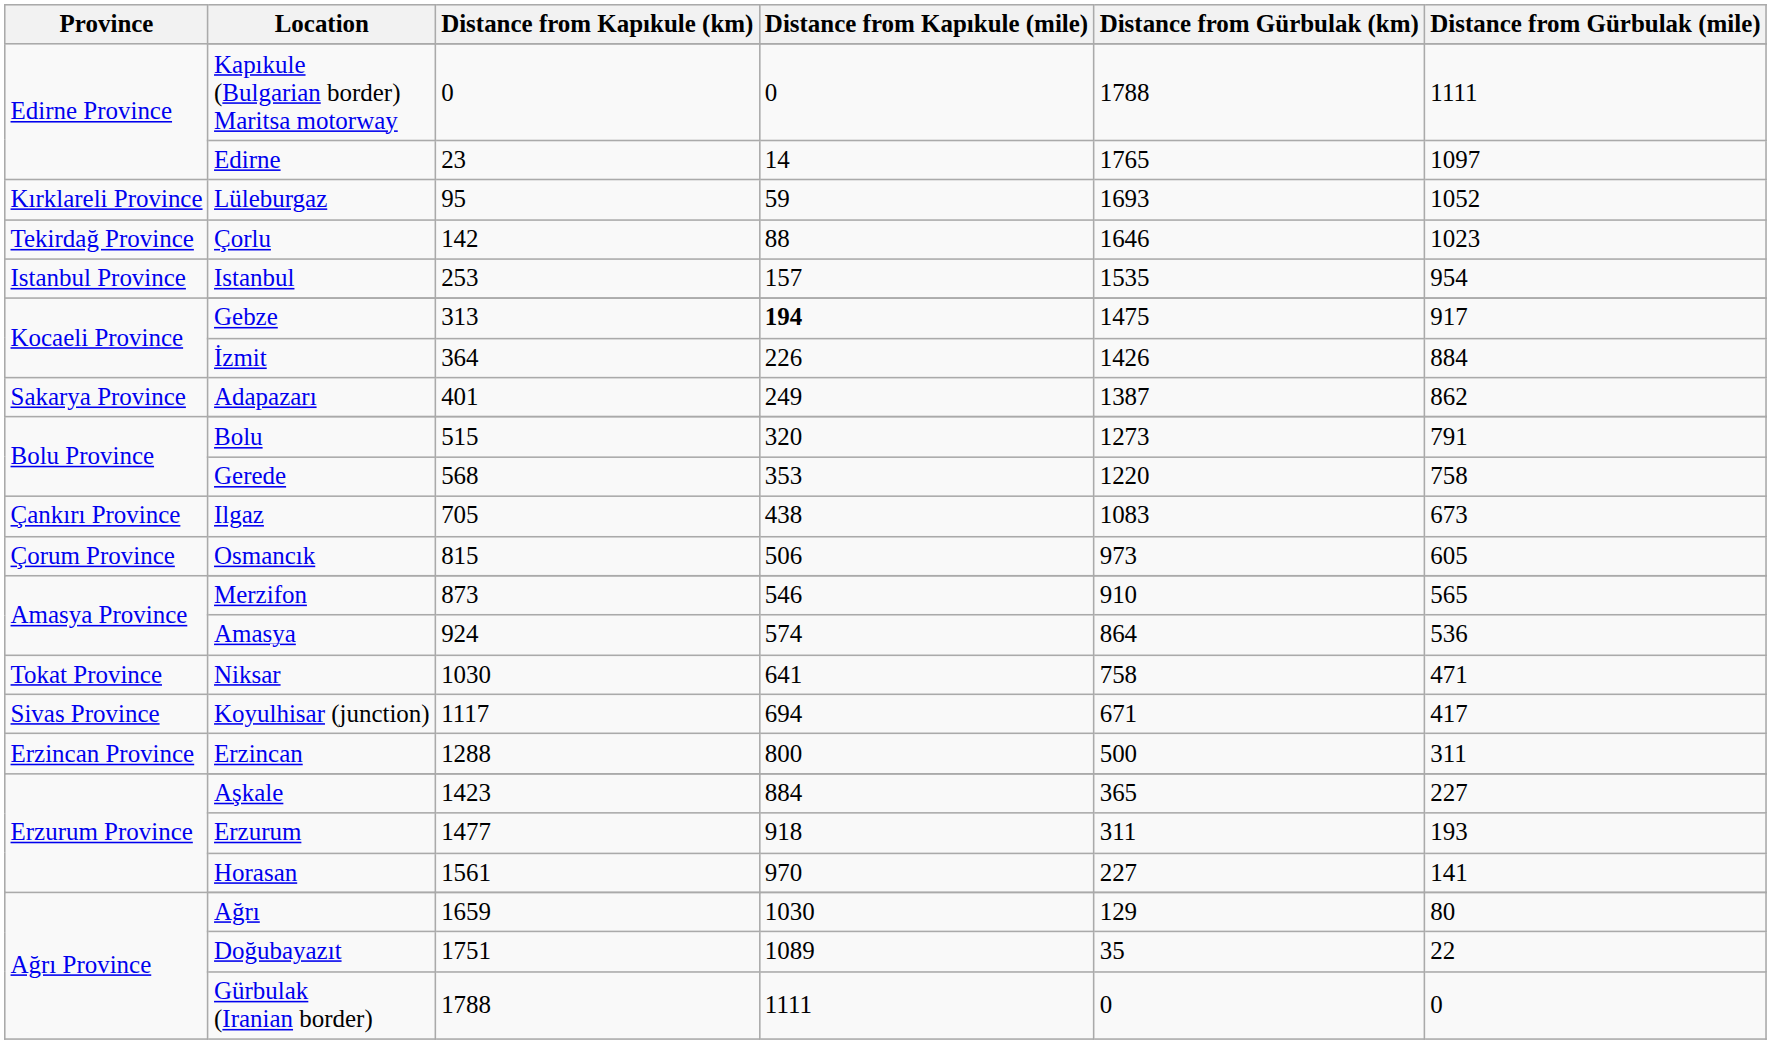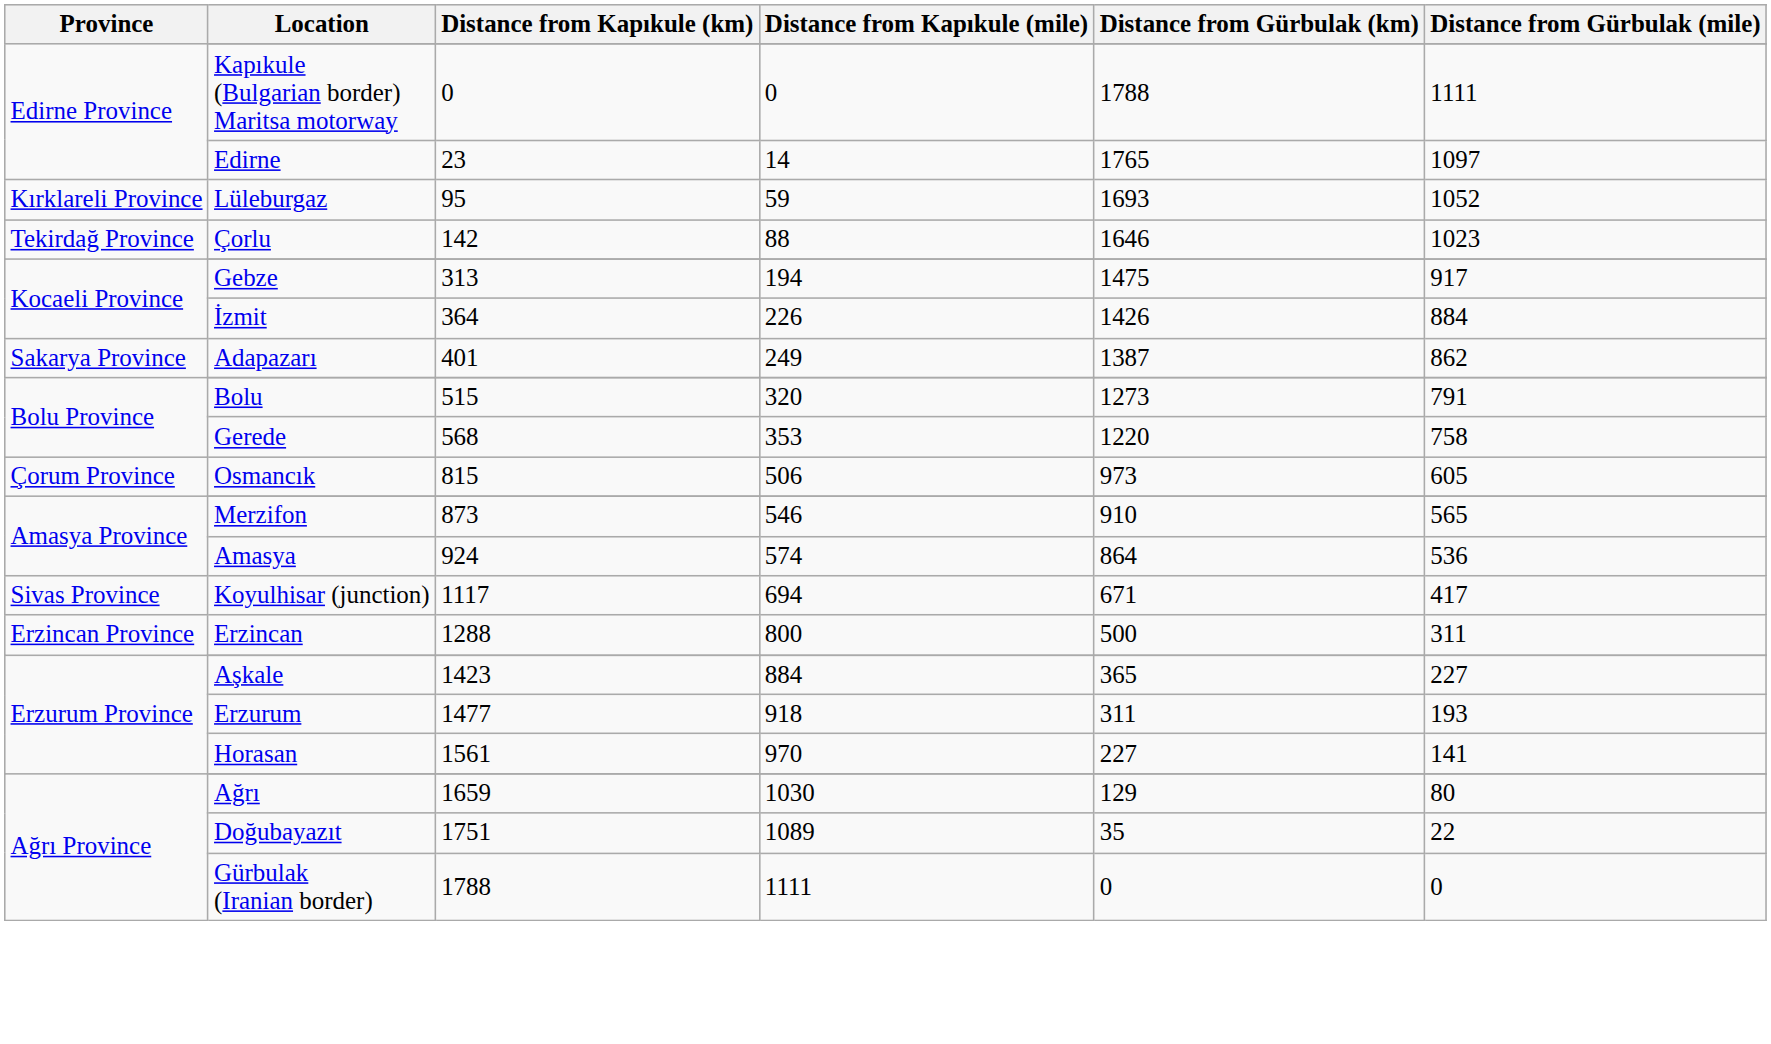- row: Istanbul Province | Istanbul | 253 | 157 | 1535 | 954
Gebze | Distance from Kapıkule (mile): bold -> normal
- row: Çankırı Province | Ilgaz | 705 | 438 | 1083 | 673
- row: Tokat Province | Niksar | 1030 | 641 | 758 | 471
